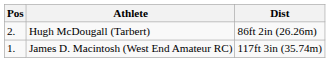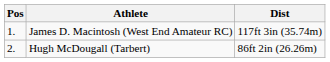rows swapped: James D. Macintosh (West End Amateur RC) <-> Hugh McDougall (Tarbert)
